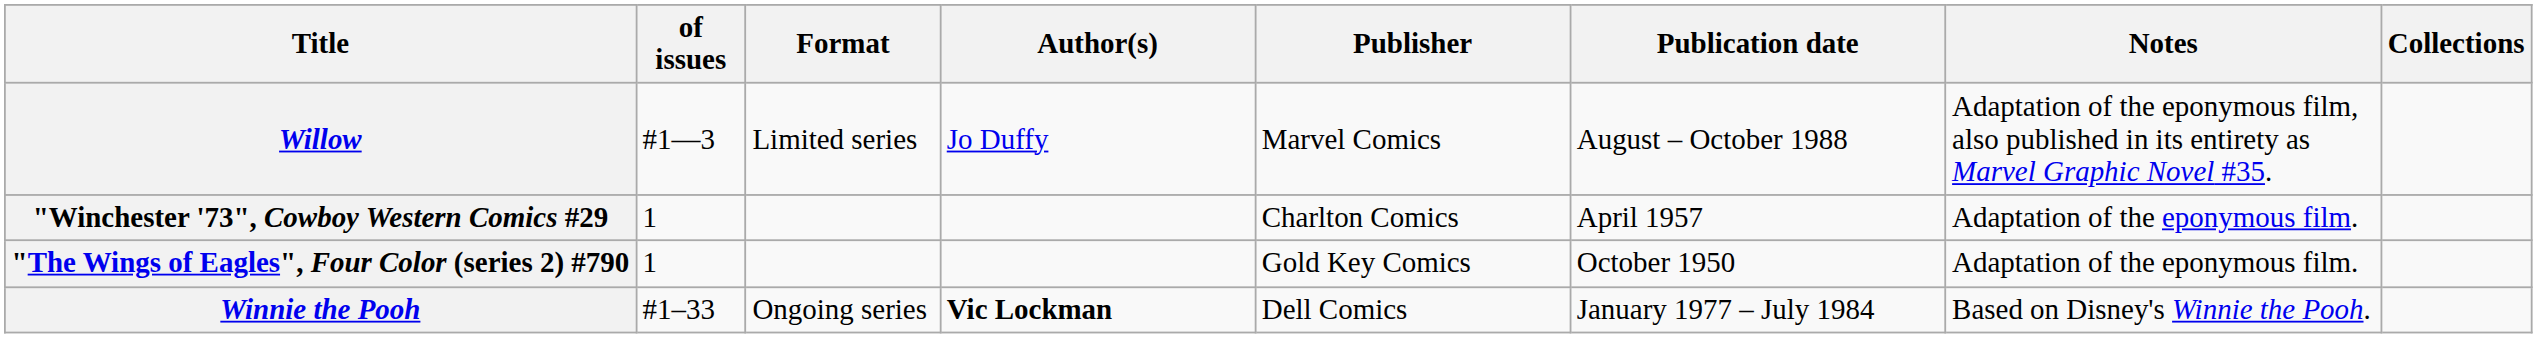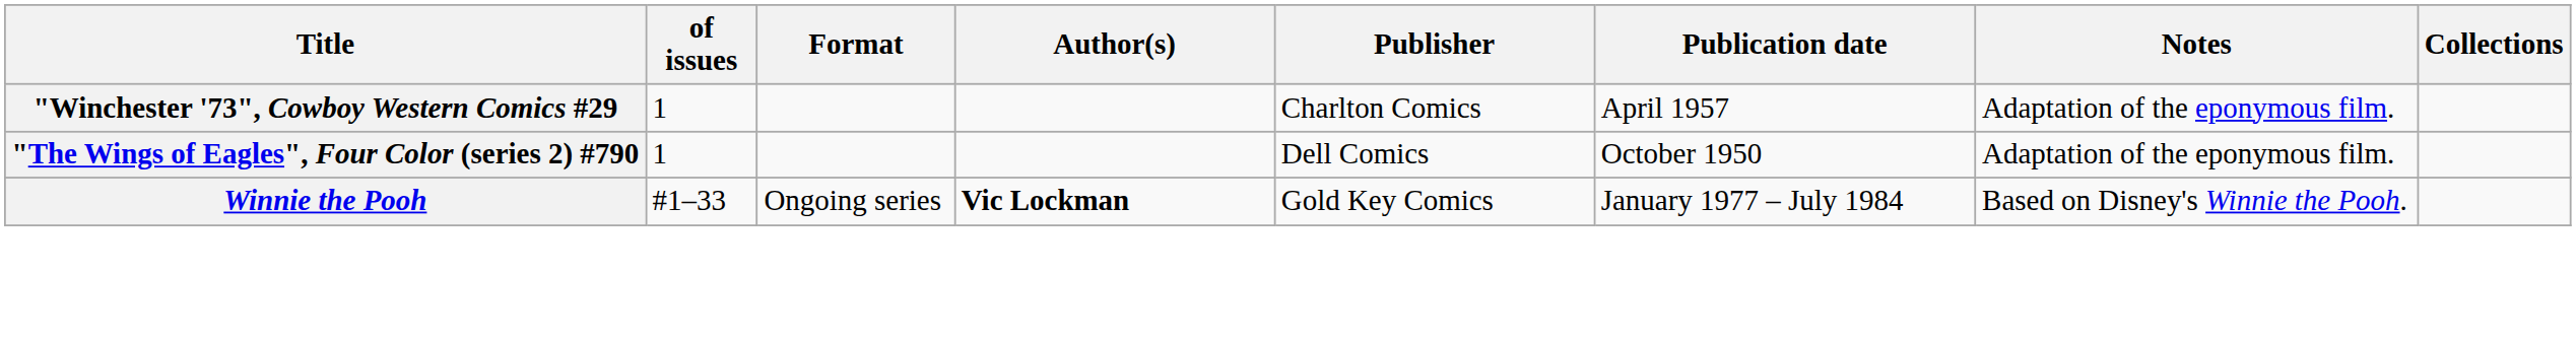- row: Willow | #1—3 | Limited series | Jo Duffy | Marvel Comics | August – October 1988 | Adaptation of the eponymous film, also published in its entirety as Marvel Graphic Novel #35.
"The Wings of Eagles", Four Color (series 2) #790 | Publisher: Gold Key Comics -> Dell Comics
Winnie the Pooh | Publisher: Dell Comics -> Gold Key Comics
